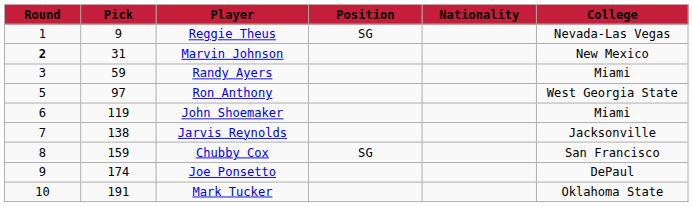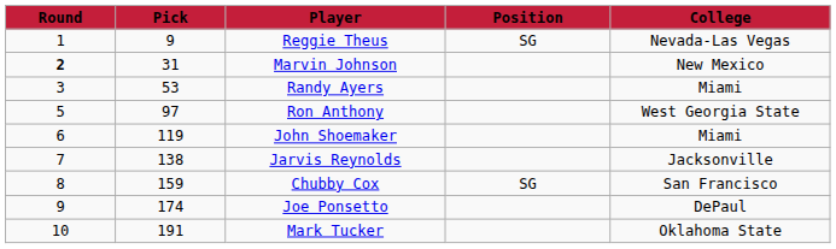- column: Nationality
Randy Ayers | Pick: 59 -> 53
